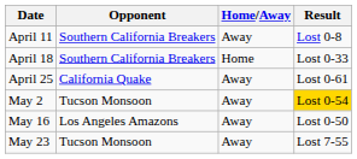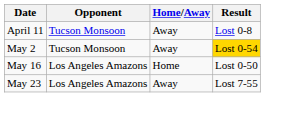April 11 | Opponent: Southern California Breakers -> Tucson Monsoon
- row: April 18 | Southern California Breakers | Home | Lost 0-33
- row: April 25 | California Quake | Away | Lost 0-61
May 16 | Home/Away: Away -> Home
May 23 | Opponent: Tucson Monsoon -> Los Angeles Amazons
